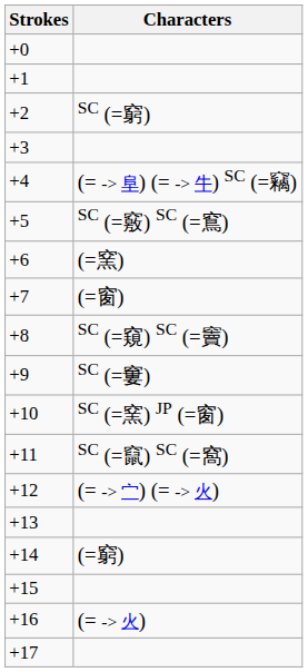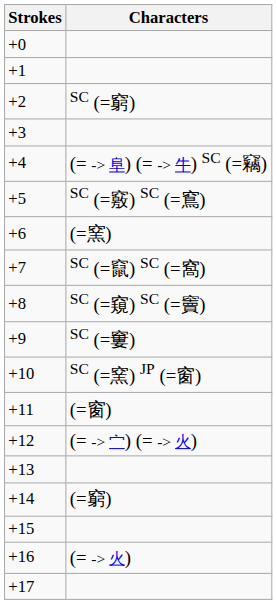+7 | Characters: (=窗) -> SC (=竄) SC (=窩)
+11 | Characters: SC (=竄) SC (=窩) -> (=窗)
